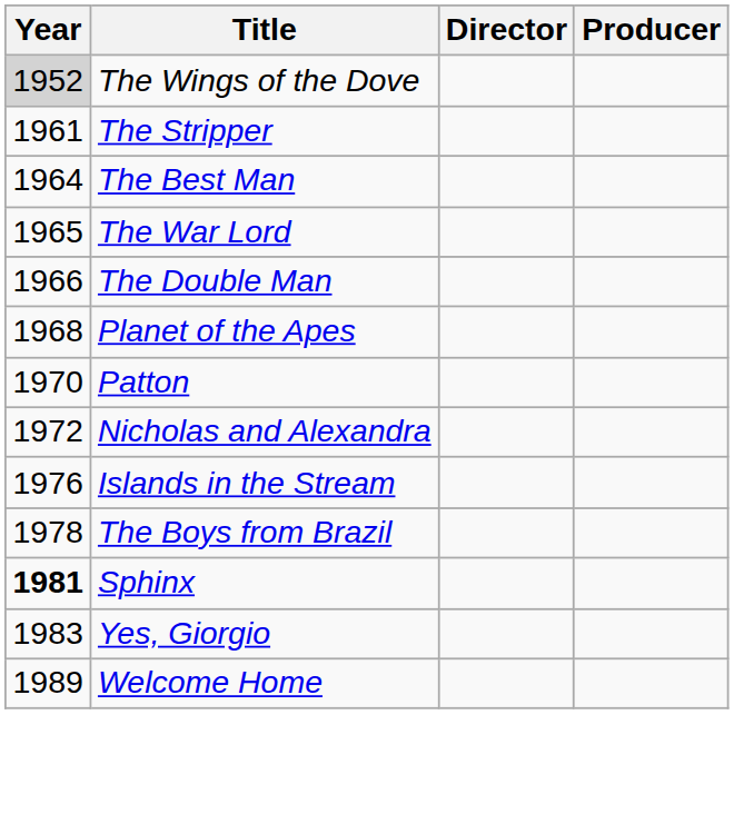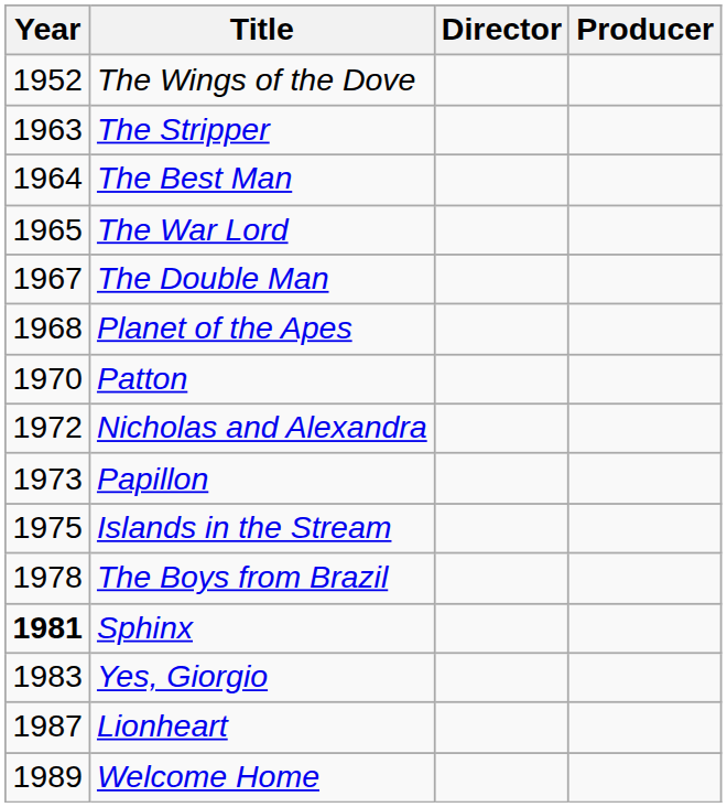The Wings of the Dove | Year: lightgrey background -> no background
The Stripper | Year: 1961 -> 1963
The Double Man | Year: 1966 -> 1967
+ row: 1973 | Papillon
Islands in the Stream | Year: 1976 -> 1975
+ row: 1987 | Lionheart
